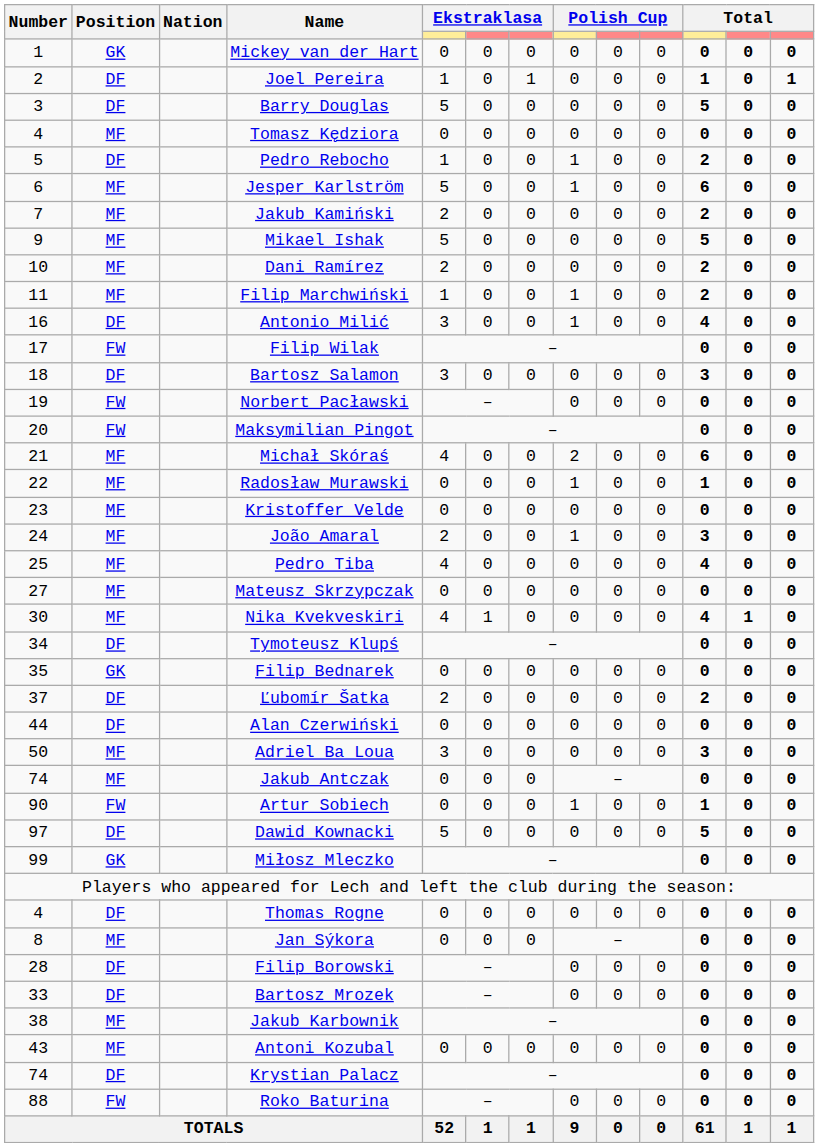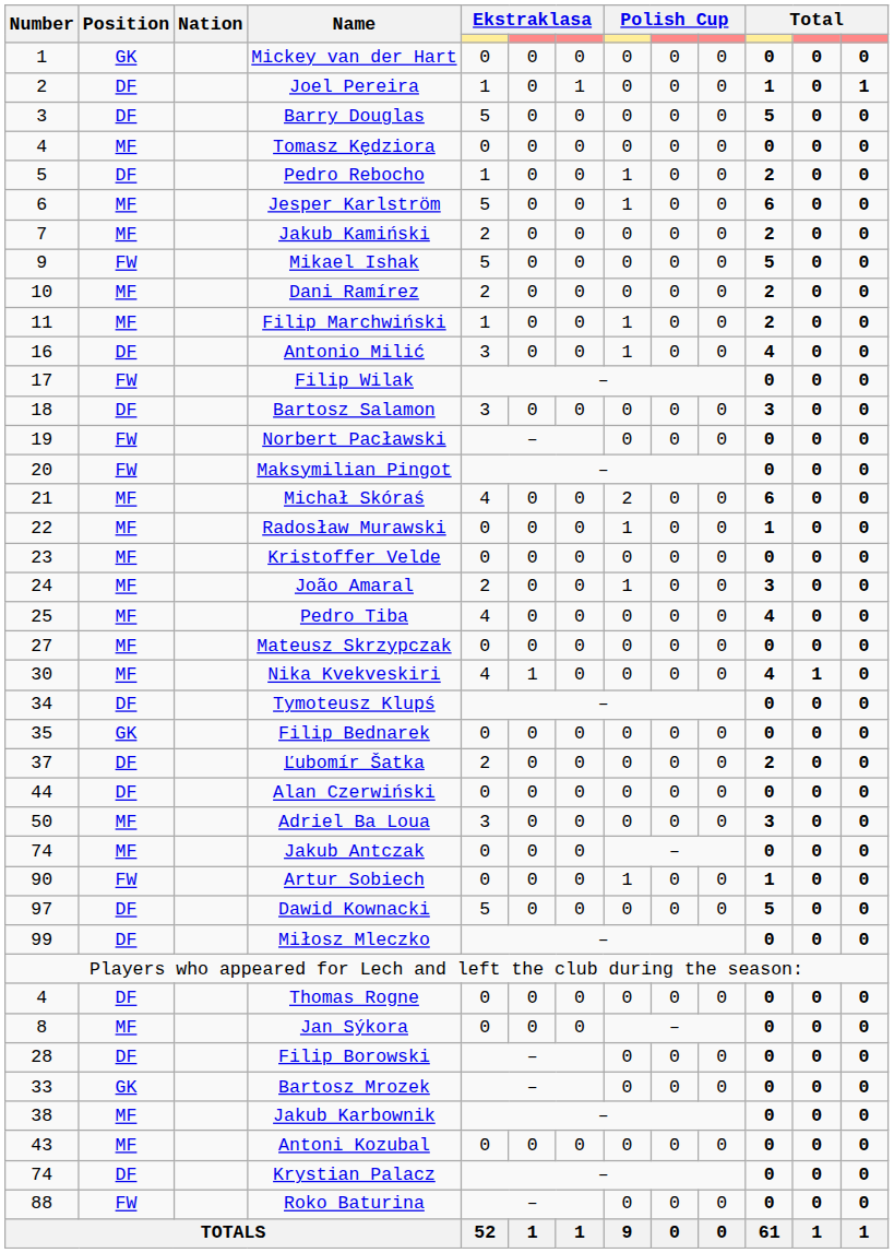Mikael Ishak | Position: MF -> FW
Miłosz Mleczko | Position: GK -> DF
Bartosz Mrozek | Position: DF -> GK
